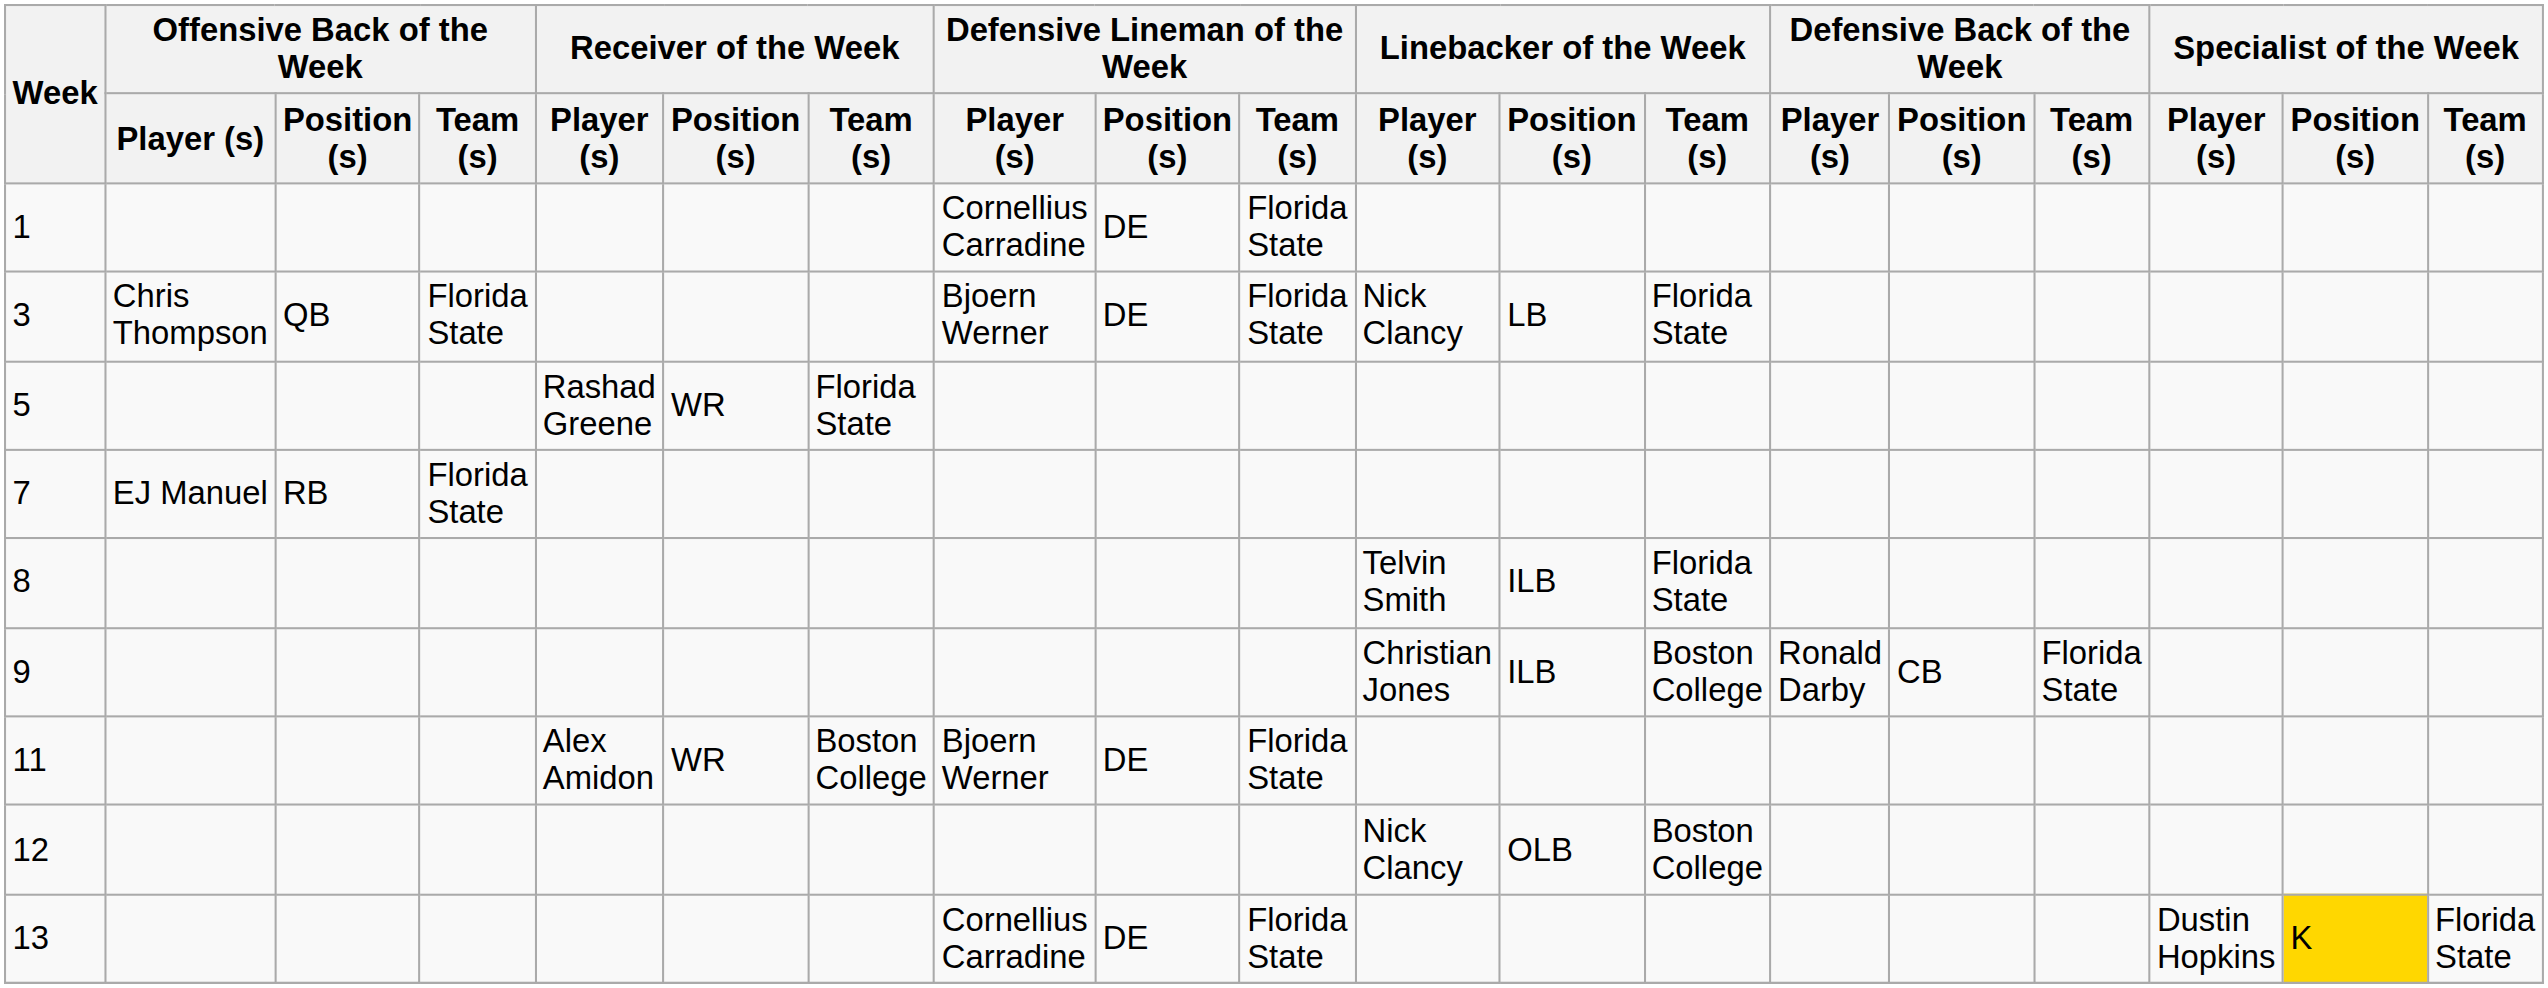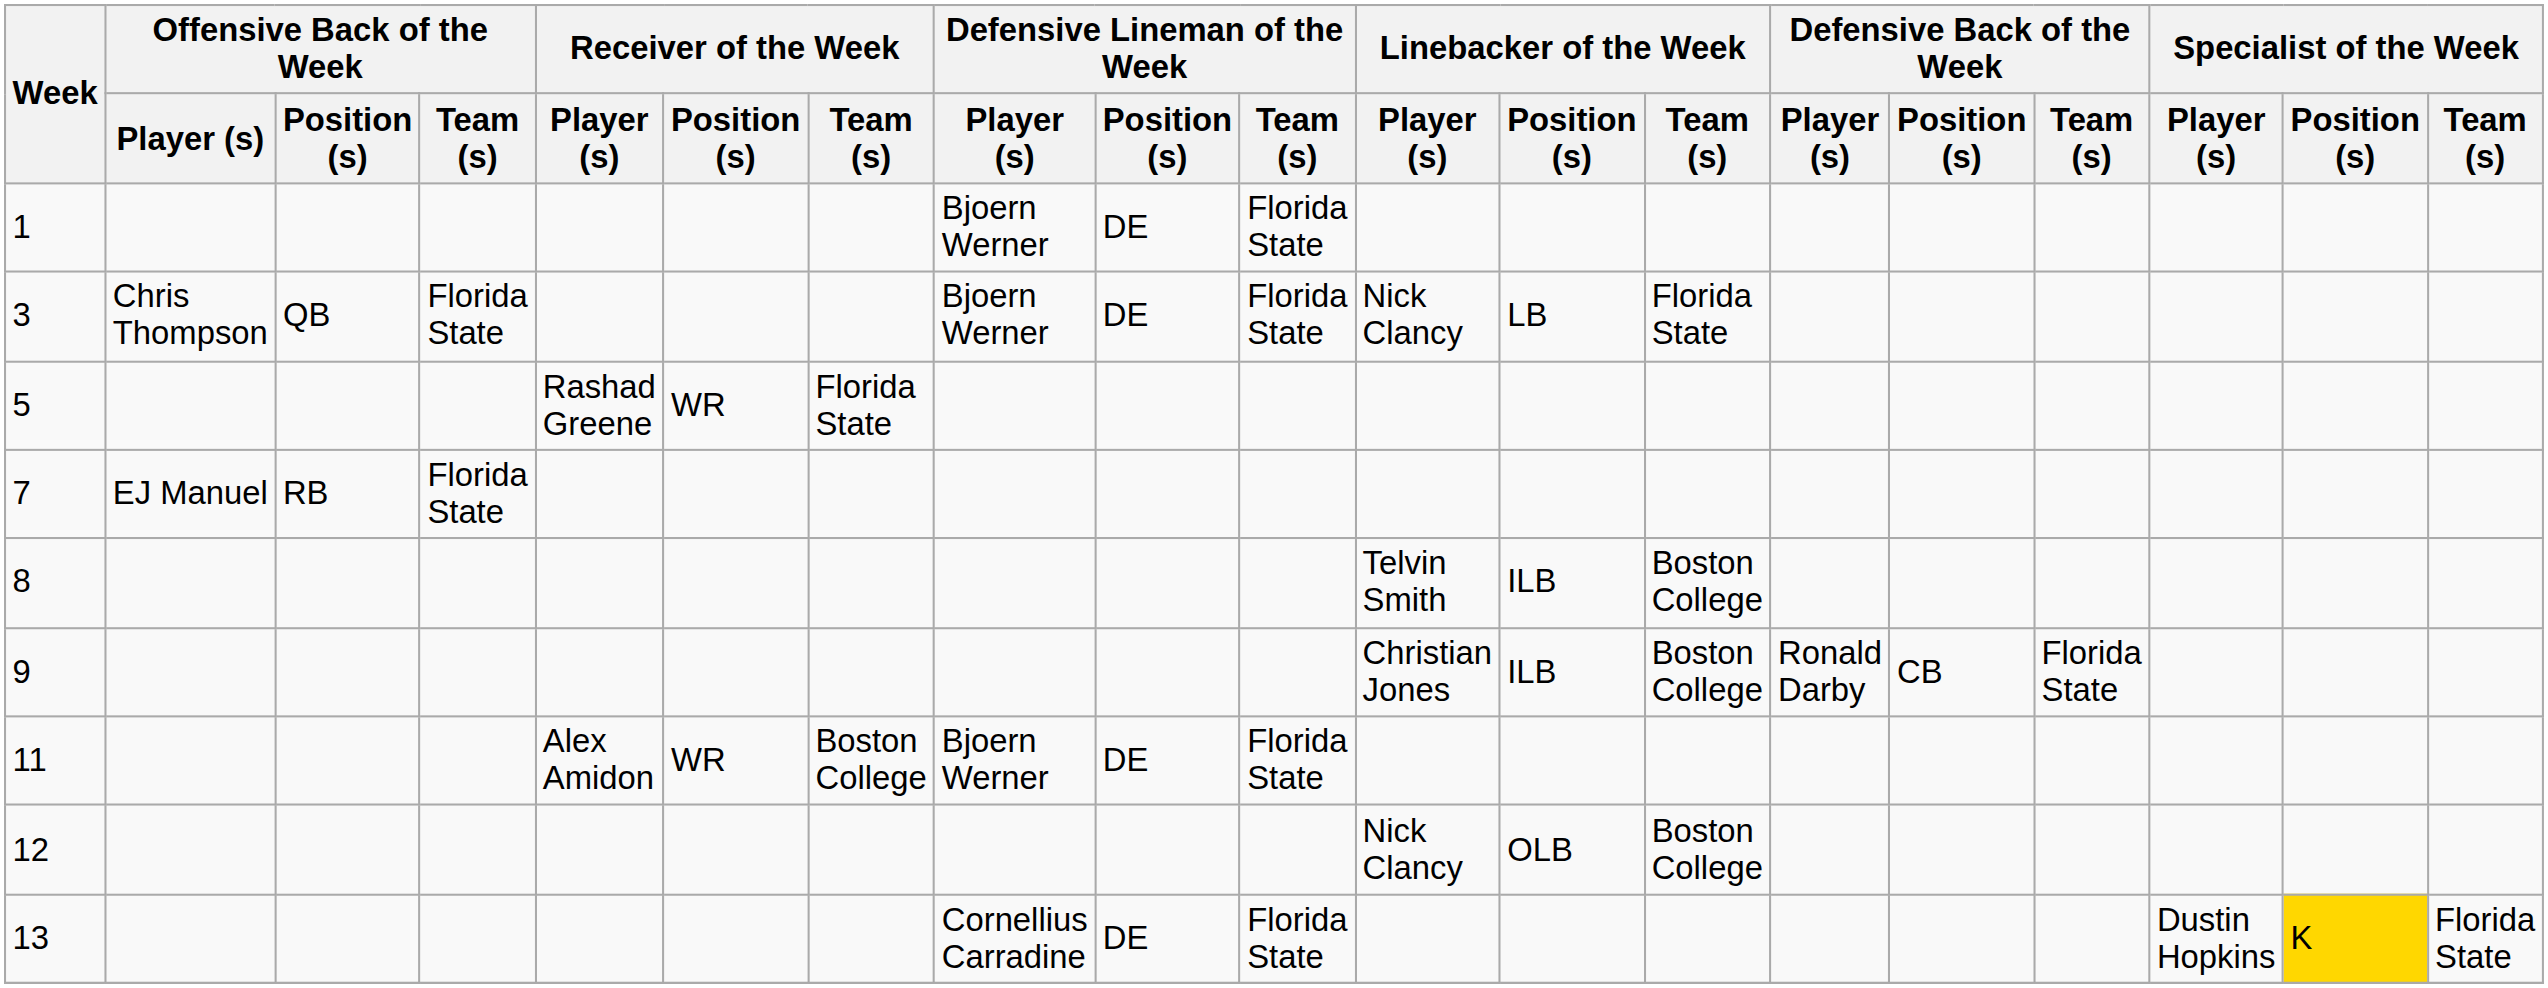1 | Defensive Lineman of the Week / Player (s): Cornellius Carradine -> Bjoern Werner
8 | Linebacker of the Week / Team (s): Florida State -> Boston College
